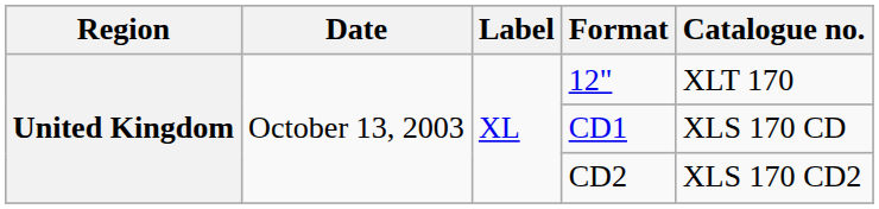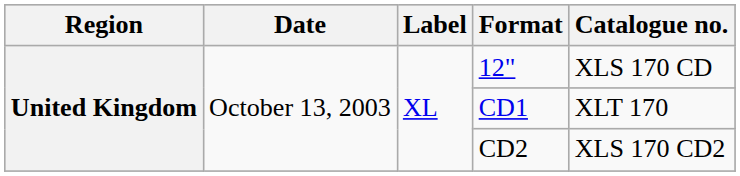12" | Catalogue no.: XLT 170 -> XLS 170 CD
CD1 | Catalogue no.: XLS 170 CD -> XLT 170
